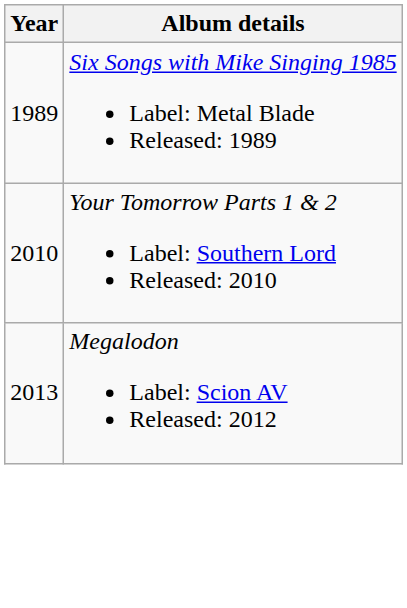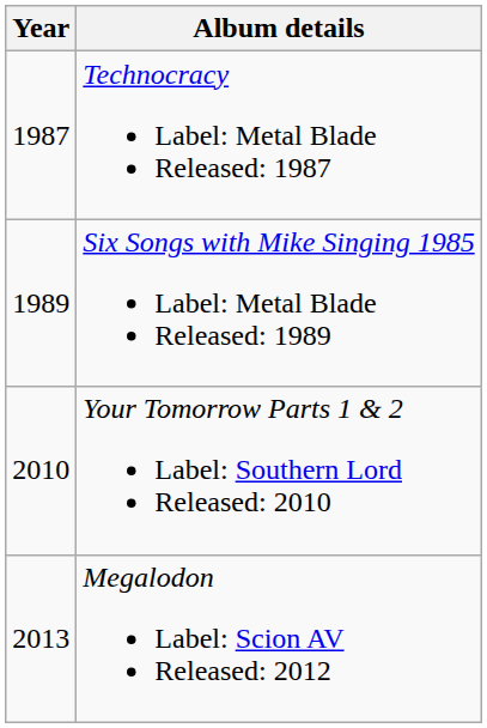+ row: 1987 | Technocracy Label: Metal Blade Released: 1987
